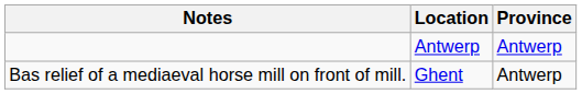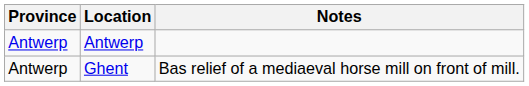columns swapped: Province <-> Notes
